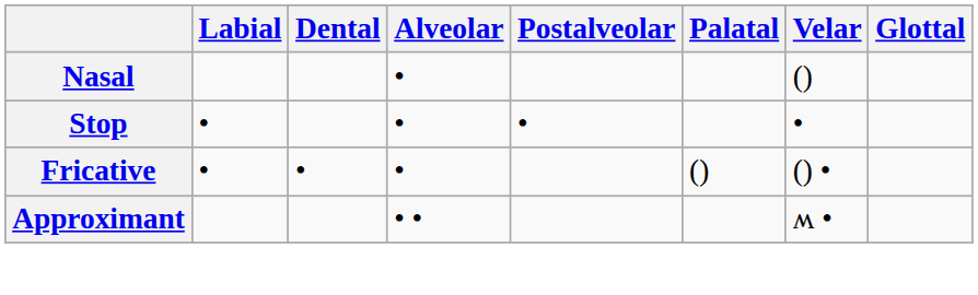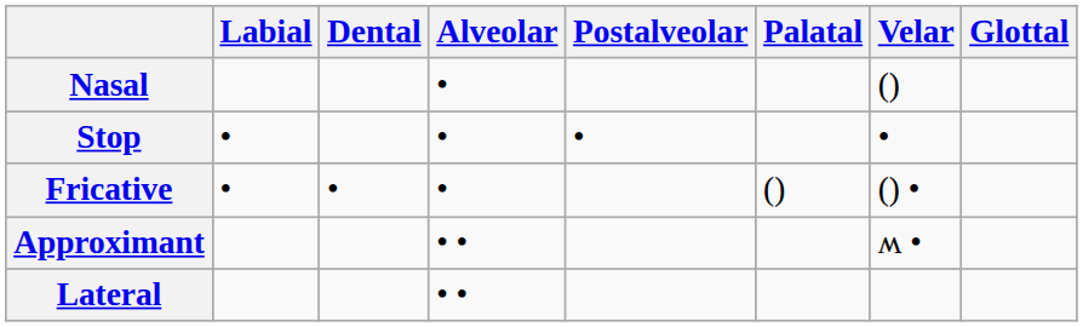+ row: Lateral | • •
